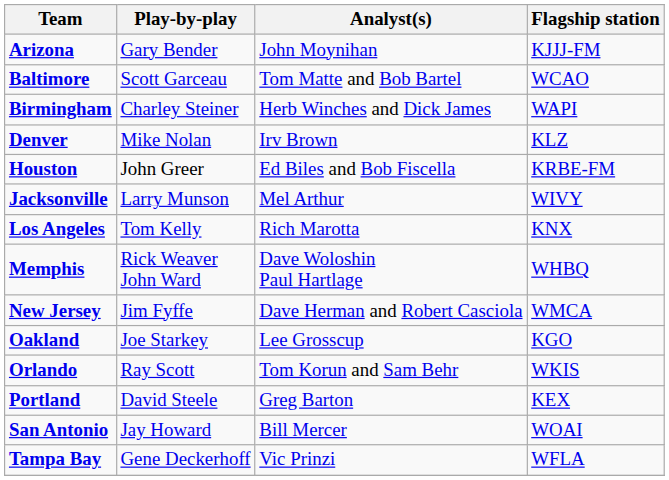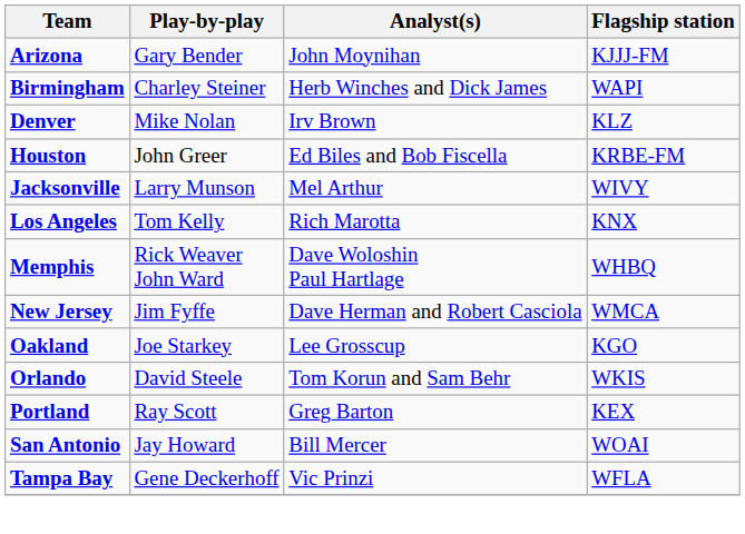- row: Baltimore | Scott Garceau | Tom Matte and Bob Bartel | WCAO
Orlando | Play-by-play: Ray Scott -> David Steele
Portland | Play-by-play: David Steele -> Ray Scott
